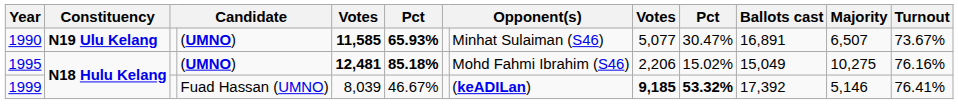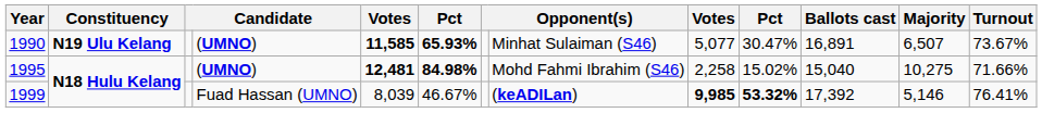1995 | column 6: 85.18% -> 84.98%
1995 | column 9: 2,206 -> 2,258
1995 | Ballots cast: 15,049 -> 15,040
1995 | Turnout: 76.16% -> 71.66%
1999 | column 9: 9,185 -> 9,985
